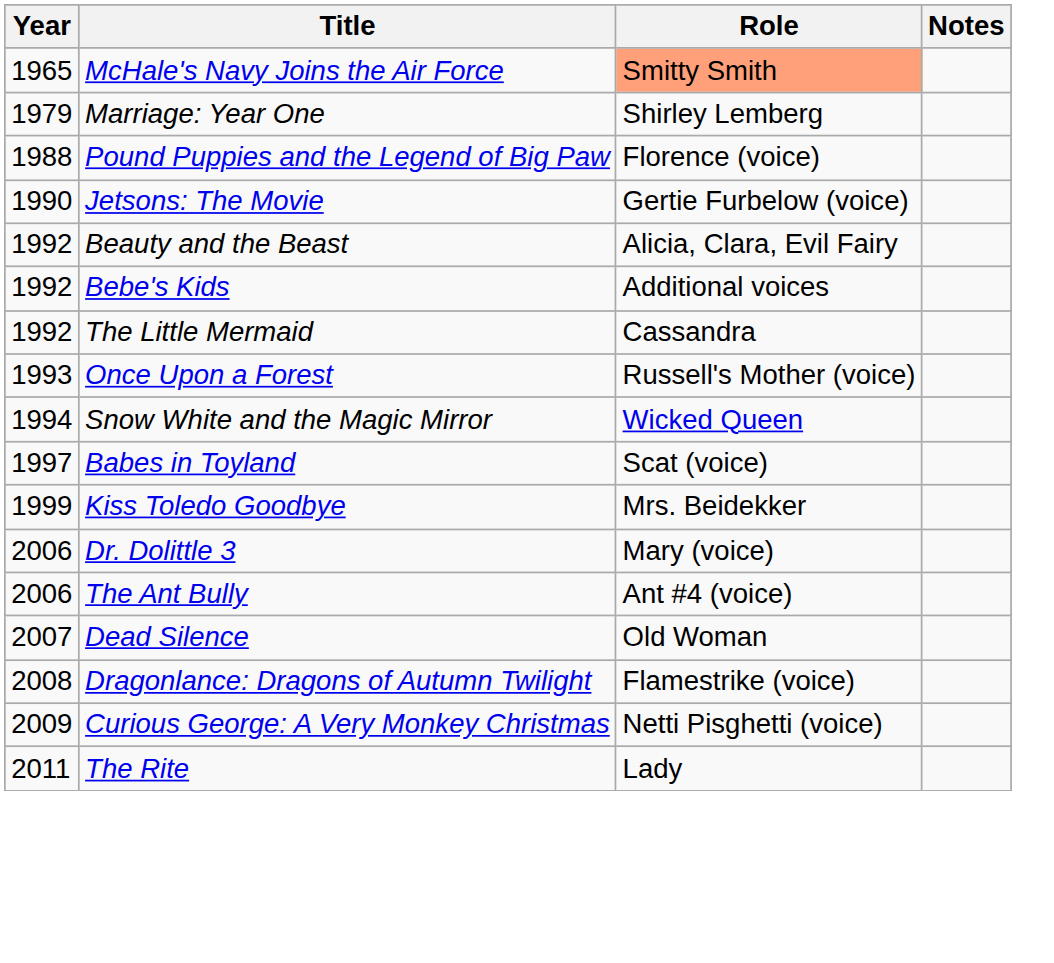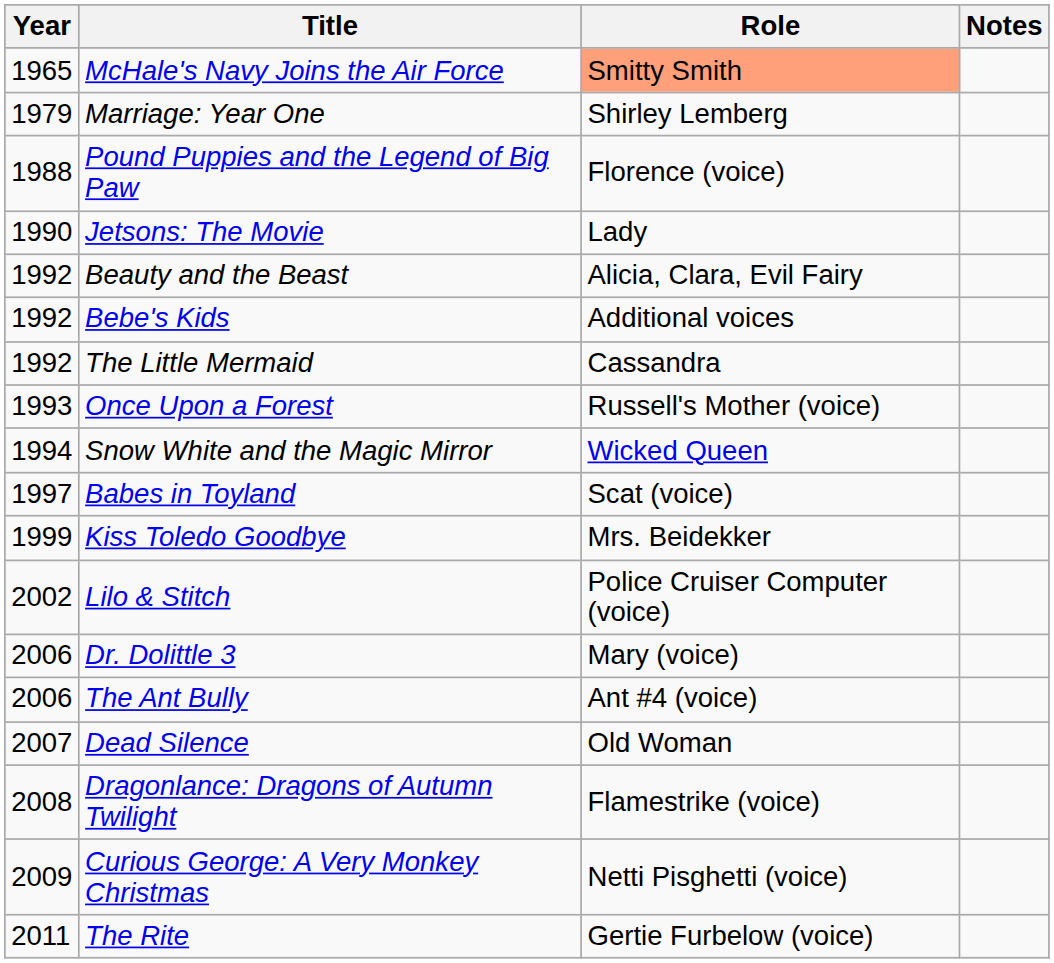Jetsons: The Movie | Role: Gertie Furbelow (voice) -> Lady
+ row: 2002 | Lilo & Stitch | Police Cruiser Computer (voice)
The Rite | Role: Lady -> Gertie Furbelow (voice)
